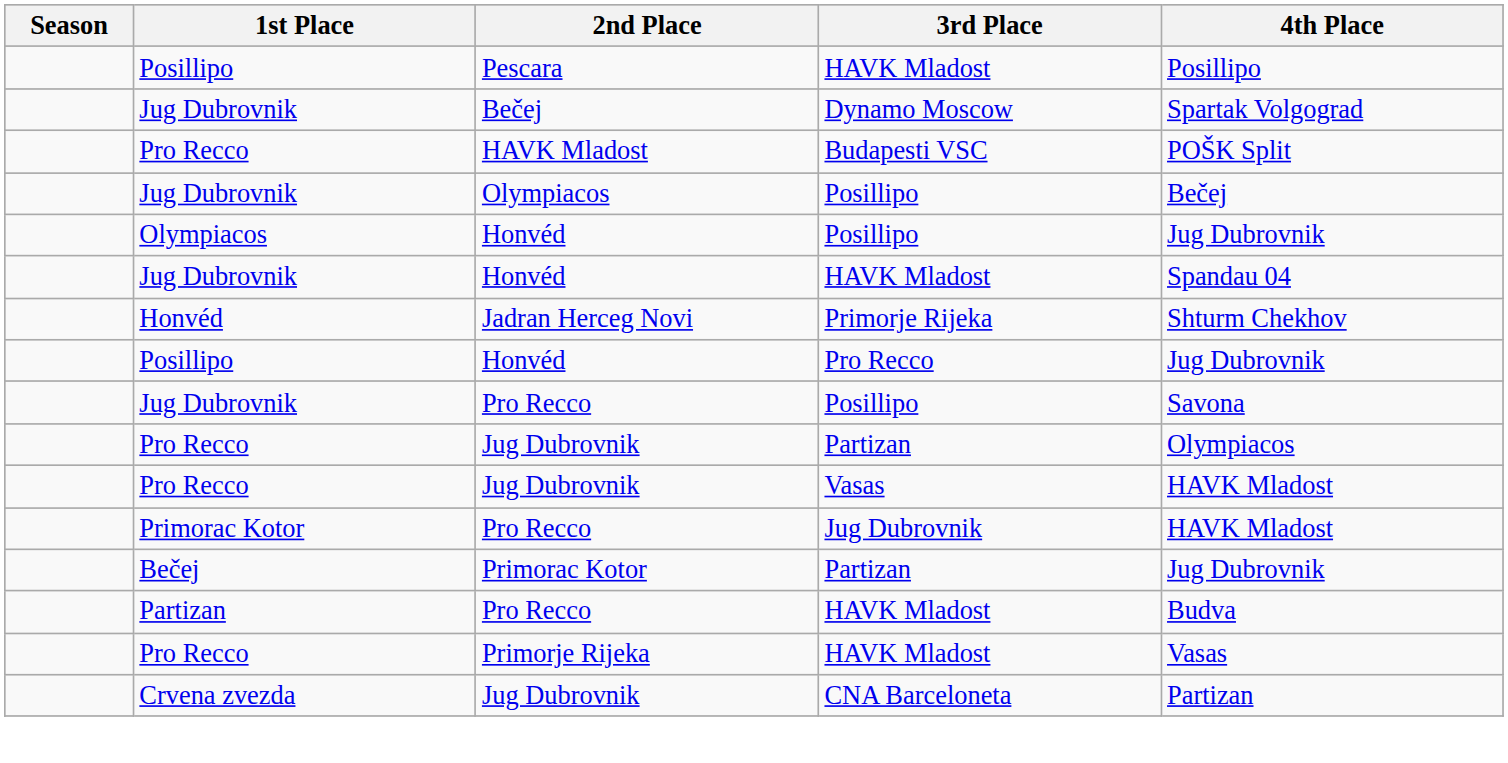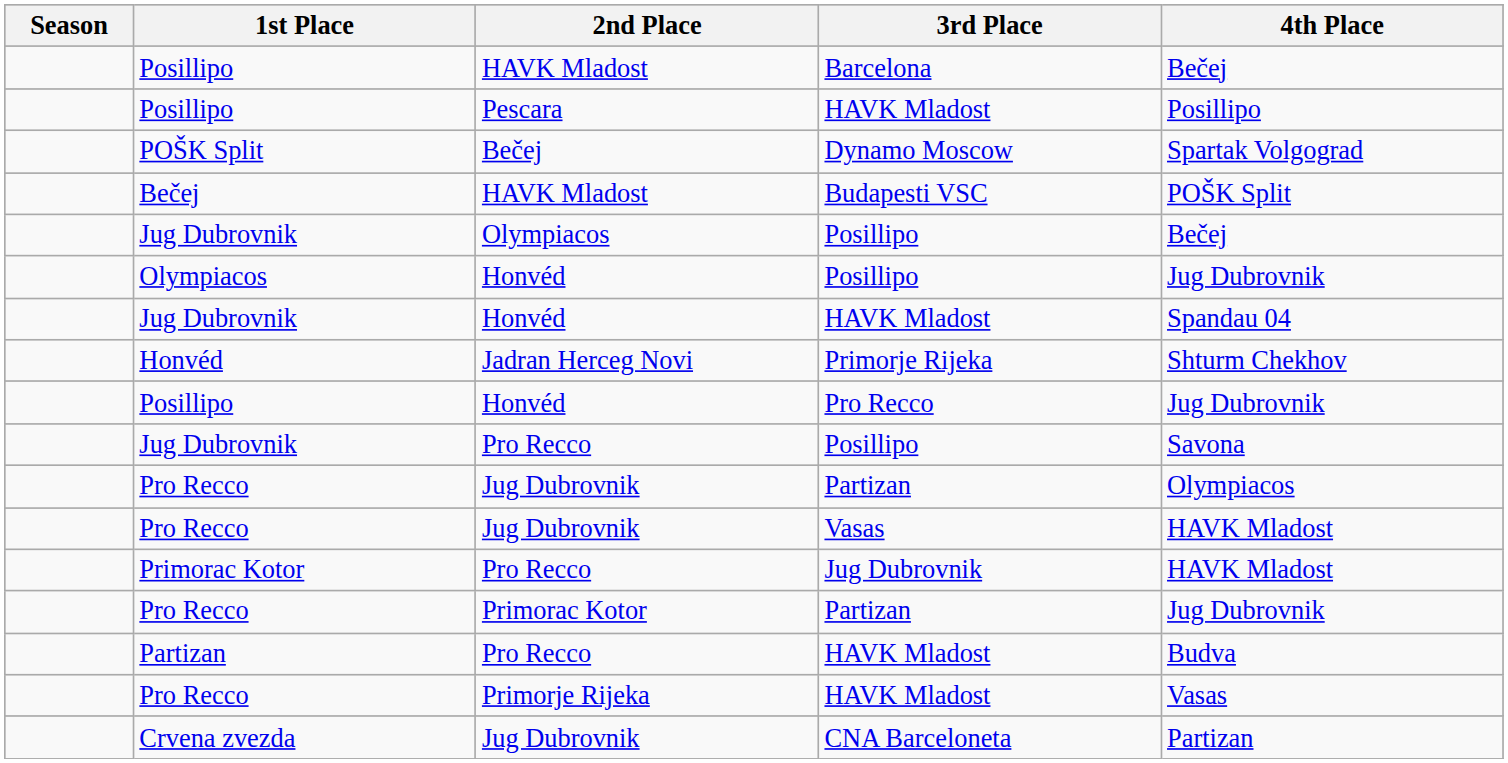+ row: Posillipo | HAVK Mladost | Barcelona | Bečej
Dynamo Moscow | 1st Place: Jug Dubrovnik -> POŠK Split
Budapesti VSC | 1st Place: Pro Recco -> Bečej
Primorac Kotor / Partizan | 1st Place: Bečej -> Pro Recco
